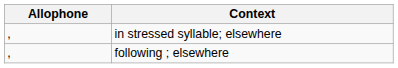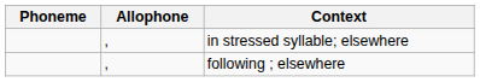+ column: Phoneme
